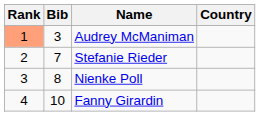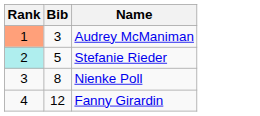- column: Country
Stefanie Rieder | Rank: no background -> paleturquoise background
Stefanie Rieder | Bib: 7 -> 5
Fanny Girardin | Bib: 10 -> 12
